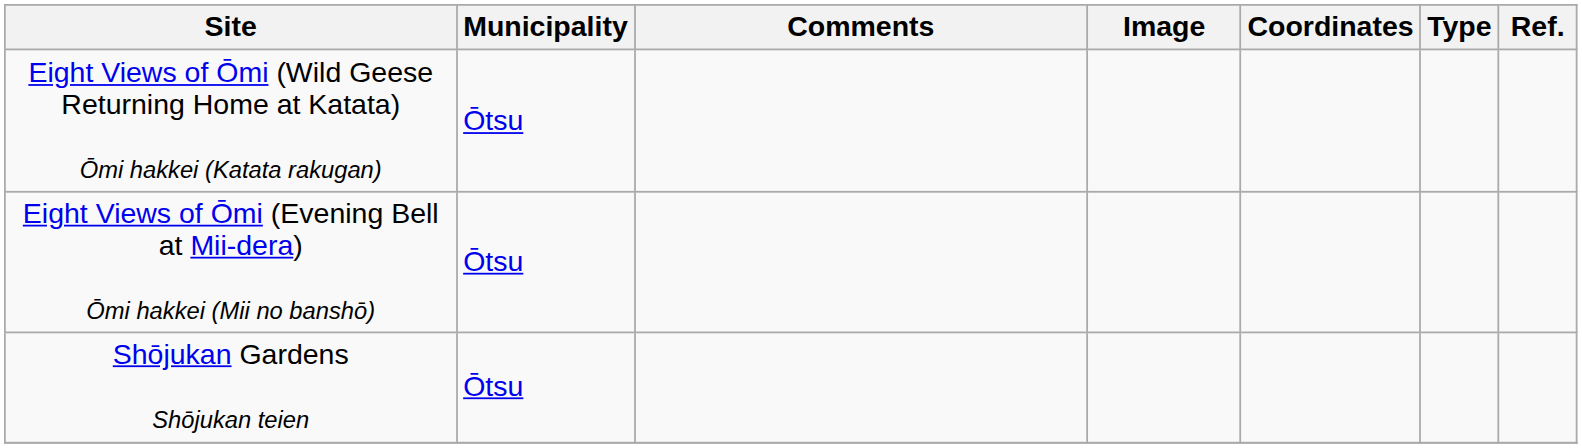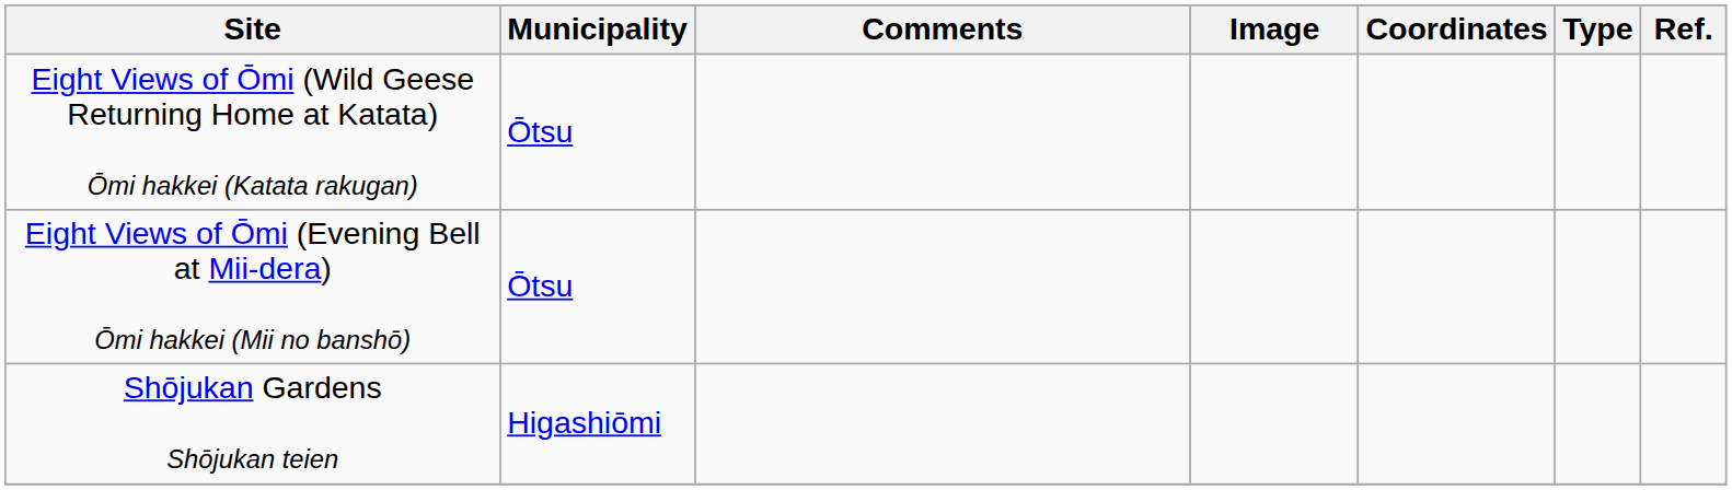Shōjukan Gardens Shōjukan teien | Municipality: Ōtsu -> Higashiōmi
